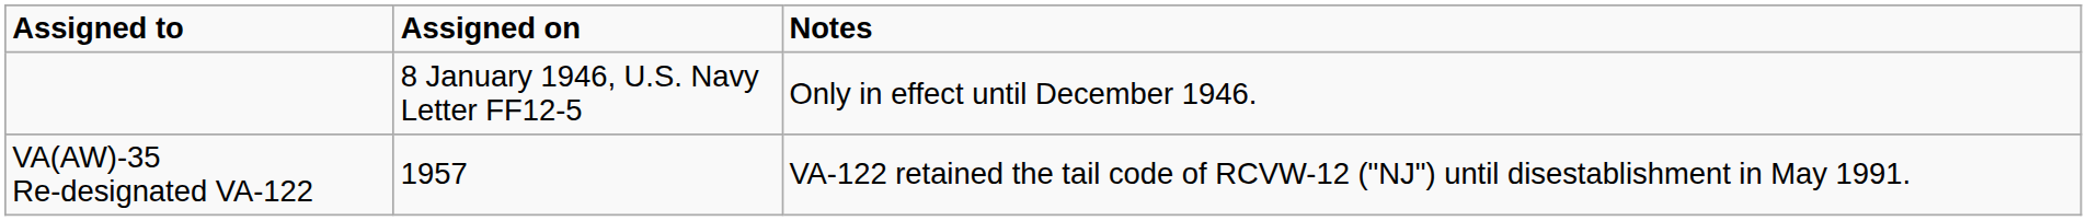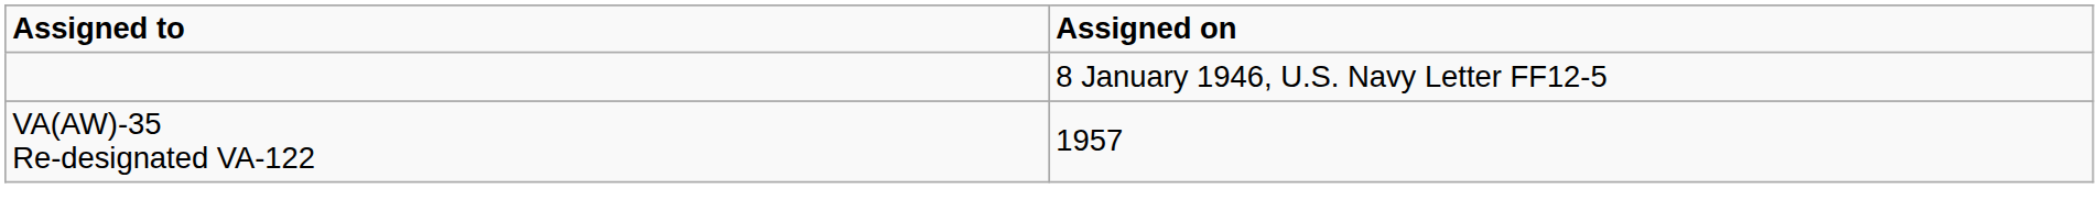- column: Notes | Only in effect until December 1946. | VA-122 retained the tail code of RCVW-12 ("NJ") until disestablishment in May 1991.
